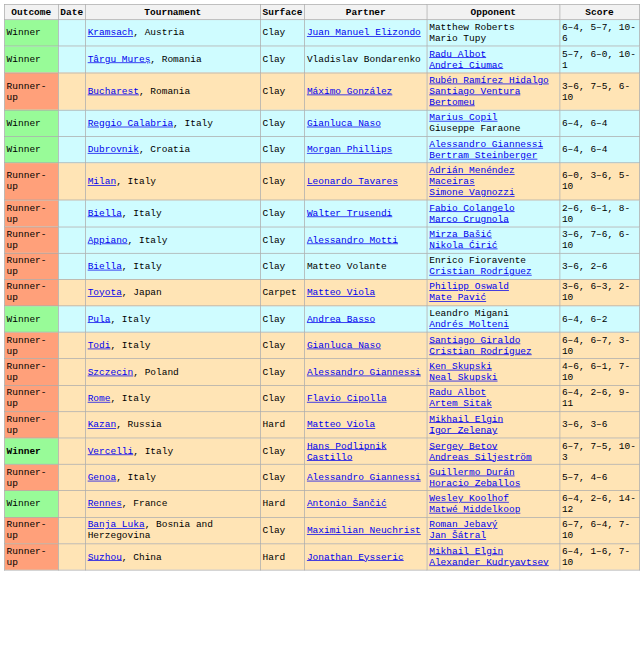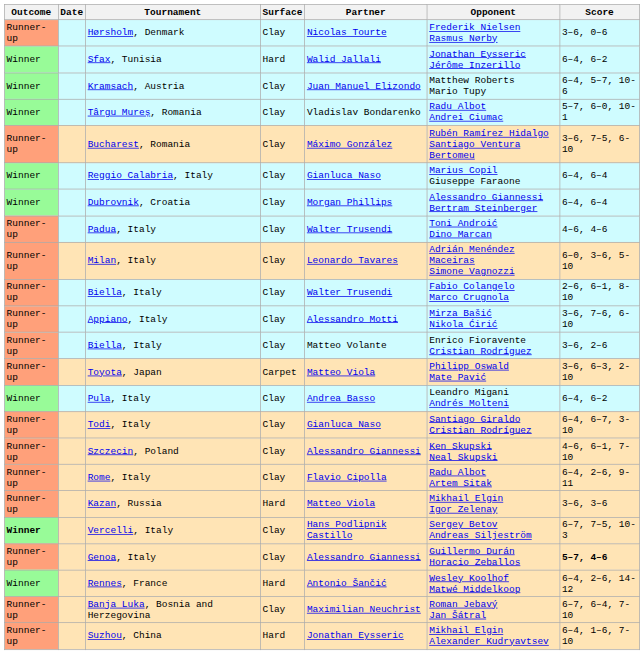+ row: Runner-up | Hørsholm, Denmark | Clay | Nicolas Tourte | Frederik Nielsen Rasmus Nørby | 3–6, 0–6
+ row: Winner | Sfax, Tunisia | Hard | Walid Jallali | Jonathan Eysseric Jérôme Inzerillo | 6–4, 6–2
+ row: Runner-up | Padua, Italy | Clay | Walter Trusendi | Toni Androić Dino Marcan | 4–6, 4–6
Genoa, Italy | Score: normal -> bold
